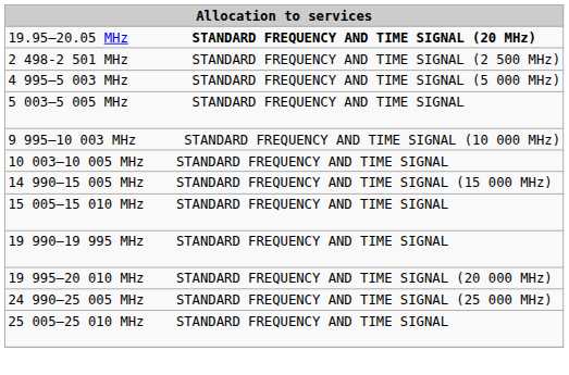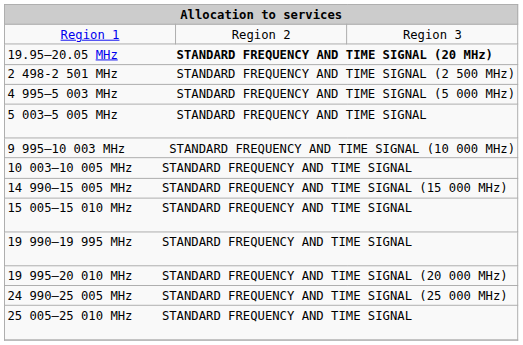+ row: Region 1 | Region 2 | Region 3
